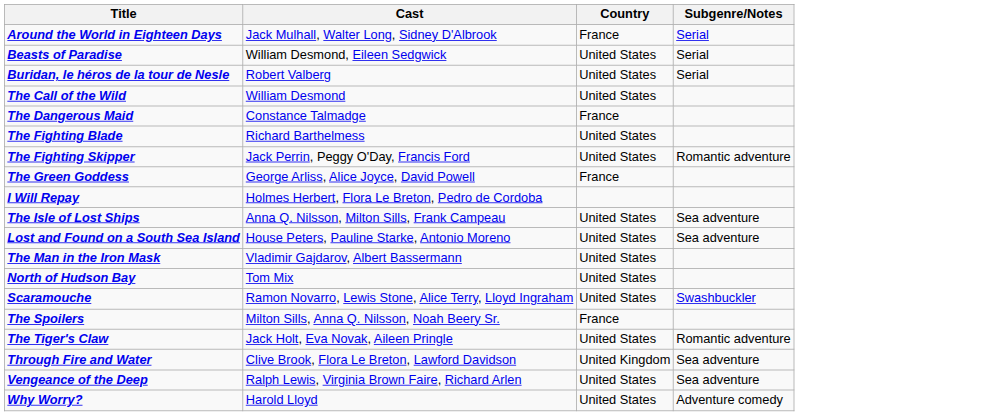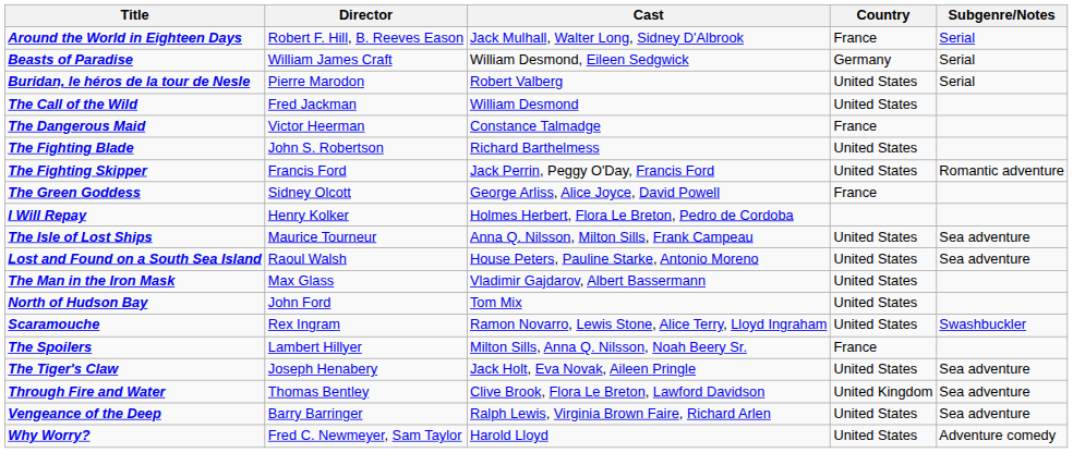+ column: Director | Robert F. Hill, B. Reeves Eason | William James Craft | Pierre Marodon | Fred Jackman | Victor Heerman | John S. Robertson | Francis Ford | Sidney Olcott | Henry Kolker | Maurice Tourneur | Raoul Walsh | Max Glass | John Ford | Rex Ingram | Lambert Hillyer | Joseph Henabery | Thomas Bentley | Barry Barringer | Fred C. Newmeyer, Sam Taylor
Beasts of Paradise | Country: United States -> Germany
The Tiger's Claw | Subgenre/Notes: Romantic adventure -> Sea adventure
